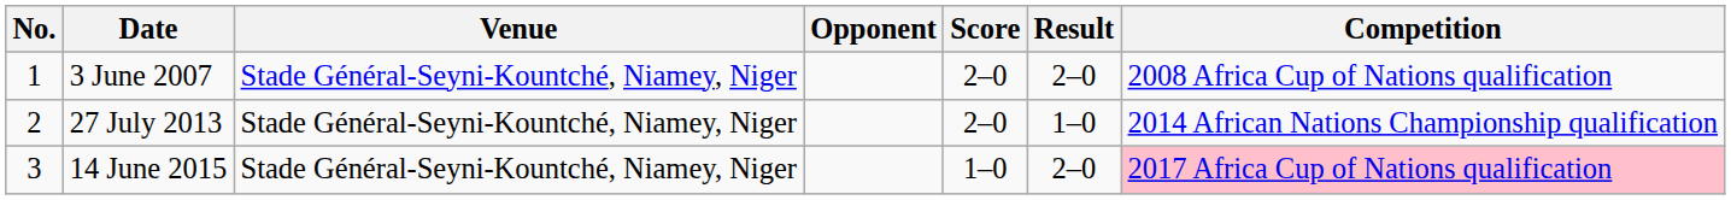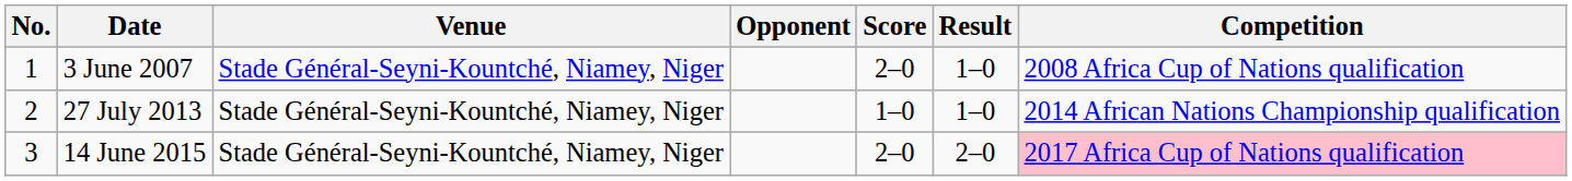3 June 2007 | Result: 2–0 -> 1–0
27 July 2013 | Score: 2–0 -> 1–0
14 June 2015 | Score: 1–0 -> 2–0
